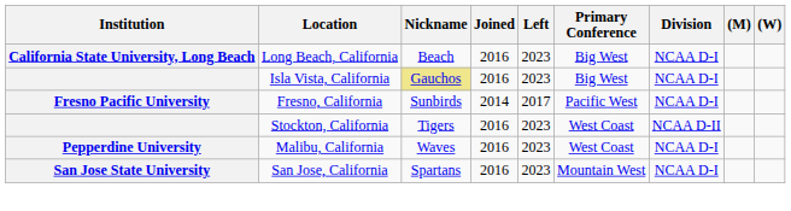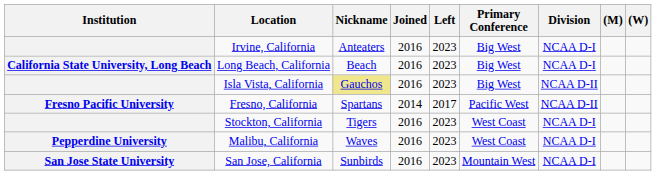+ row: Irvine, California | Anteaters | 2016 | 2023 | Big West | NCAA D-I
Isla Vista, California | Division: NCAA D-I -> NCAA D-II
Fresno, California | Nickname: Sunbirds -> Spartans
Fresno, California | Division: NCAA D-I -> NCAA D-II
Stockton, California | Division: NCAA D-II -> NCAA D-I
San Jose, California | Nickname: Spartans -> Sunbirds
